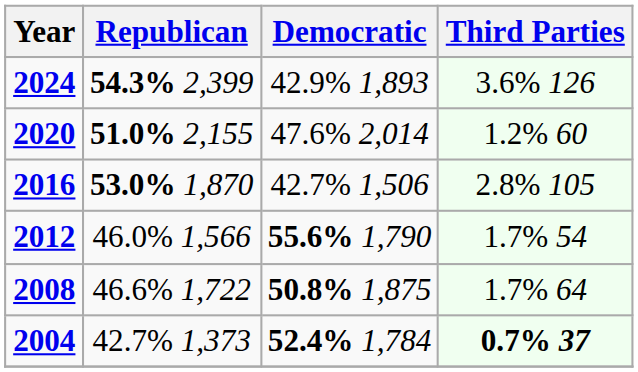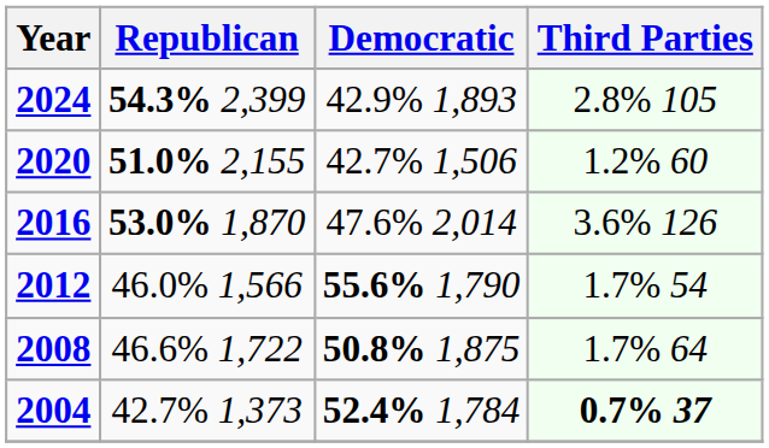2024 | Third Parties: 3.6% 126 -> 2.8% 105
2020 | Democratic: 47.6% 2,014 -> 42.7% 1,506
2016 | Democratic: 42.7% 1,506 -> 47.6% 2,014
2016 | Third Parties: 2.8% 105 -> 3.6% 126
